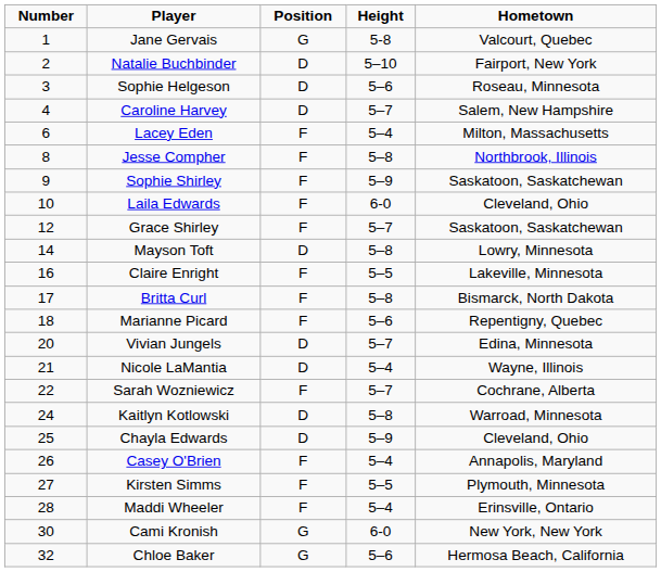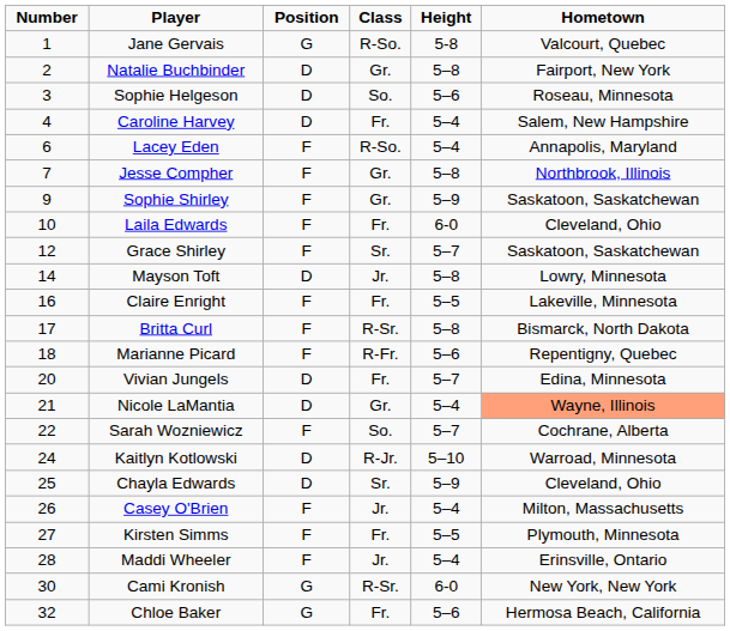+ column: Class | R-So. | Gr. | So. | Fr. | R-So. | Gr. | Gr. | Fr. | Sr. | Jr. | Fr. | R-Sr. | R-Fr. | Fr. | Gr. | So. | R-Jr. | Sr. | Jr. | Fr. | Jr. | R-Sr. | Fr.
Natalie Buchbinder | Height: 5–10 -> 5–8
Caroline Harvey | Height: 5–7 -> 5–4
Lacey Eden | Hometown: Milton, Massachusetts -> Annapolis, Maryland
Jesse Compher | Number: 8 -> 7
Nicole LaMantia | Hometown: no background -> lightsalmon background
Kaitlyn Kotlowski | Height: 5–8 -> 5–10
Casey O'Brien | Hometown: Annapolis, Maryland -> Milton, Massachusetts
